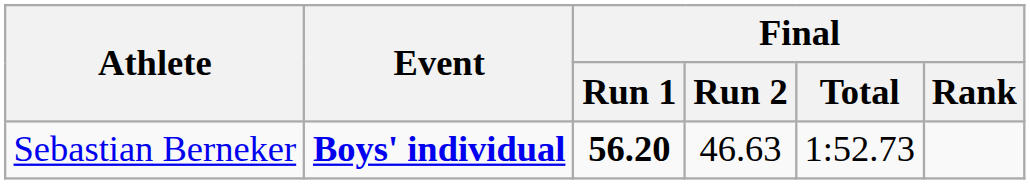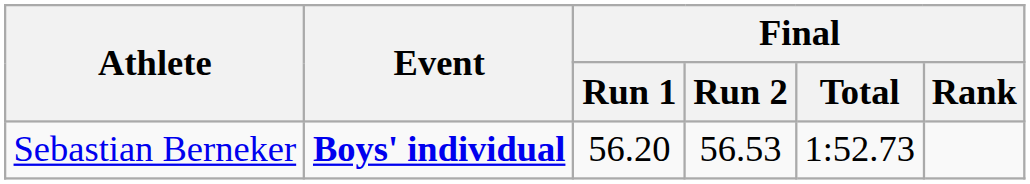Sebastian Berneker | Final / Run 1: bold -> normal
Sebastian Berneker | Final / Run 2: 46.63 -> 56.53
